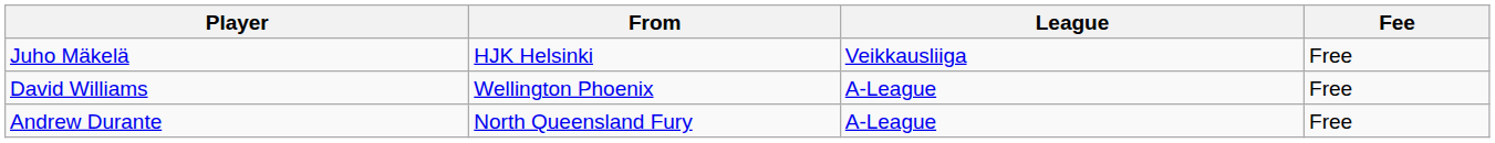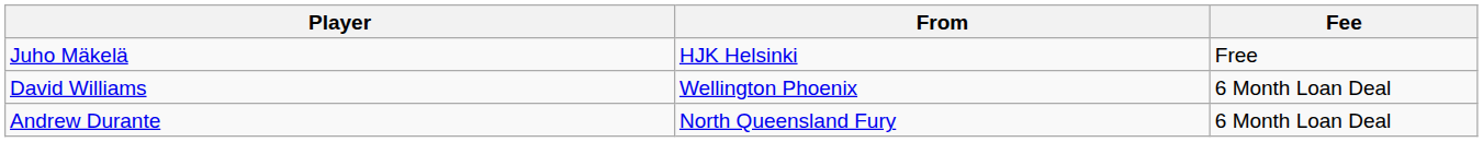- column: League | Veikkausliiga | A-League | A-League
David Williams | Fee: Free -> 6 Month Loan Deal
Andrew Durante | Fee: Free -> 6 Month Loan Deal
